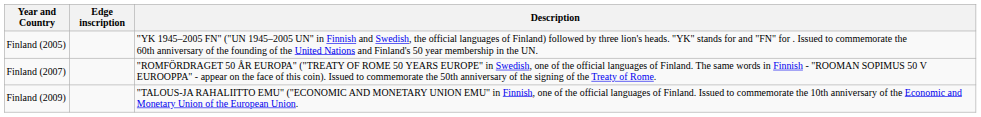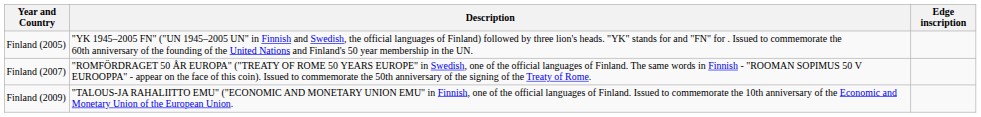columns swapped: Edge inscription <-> Description
